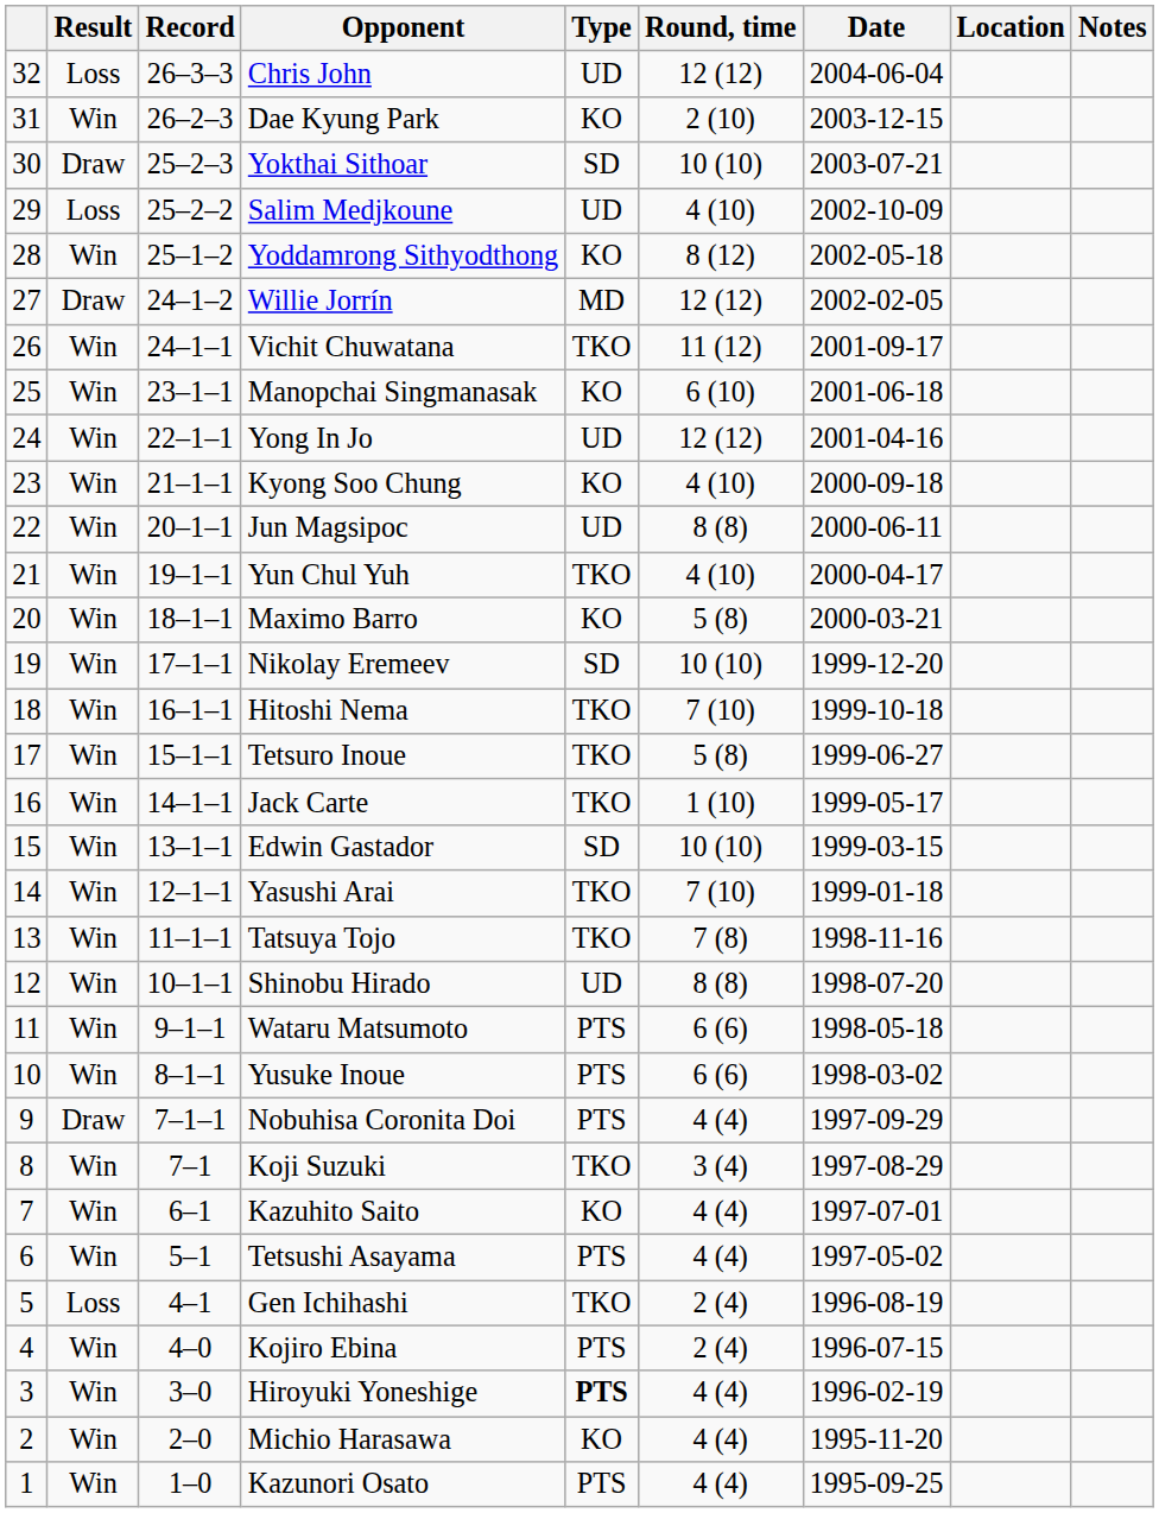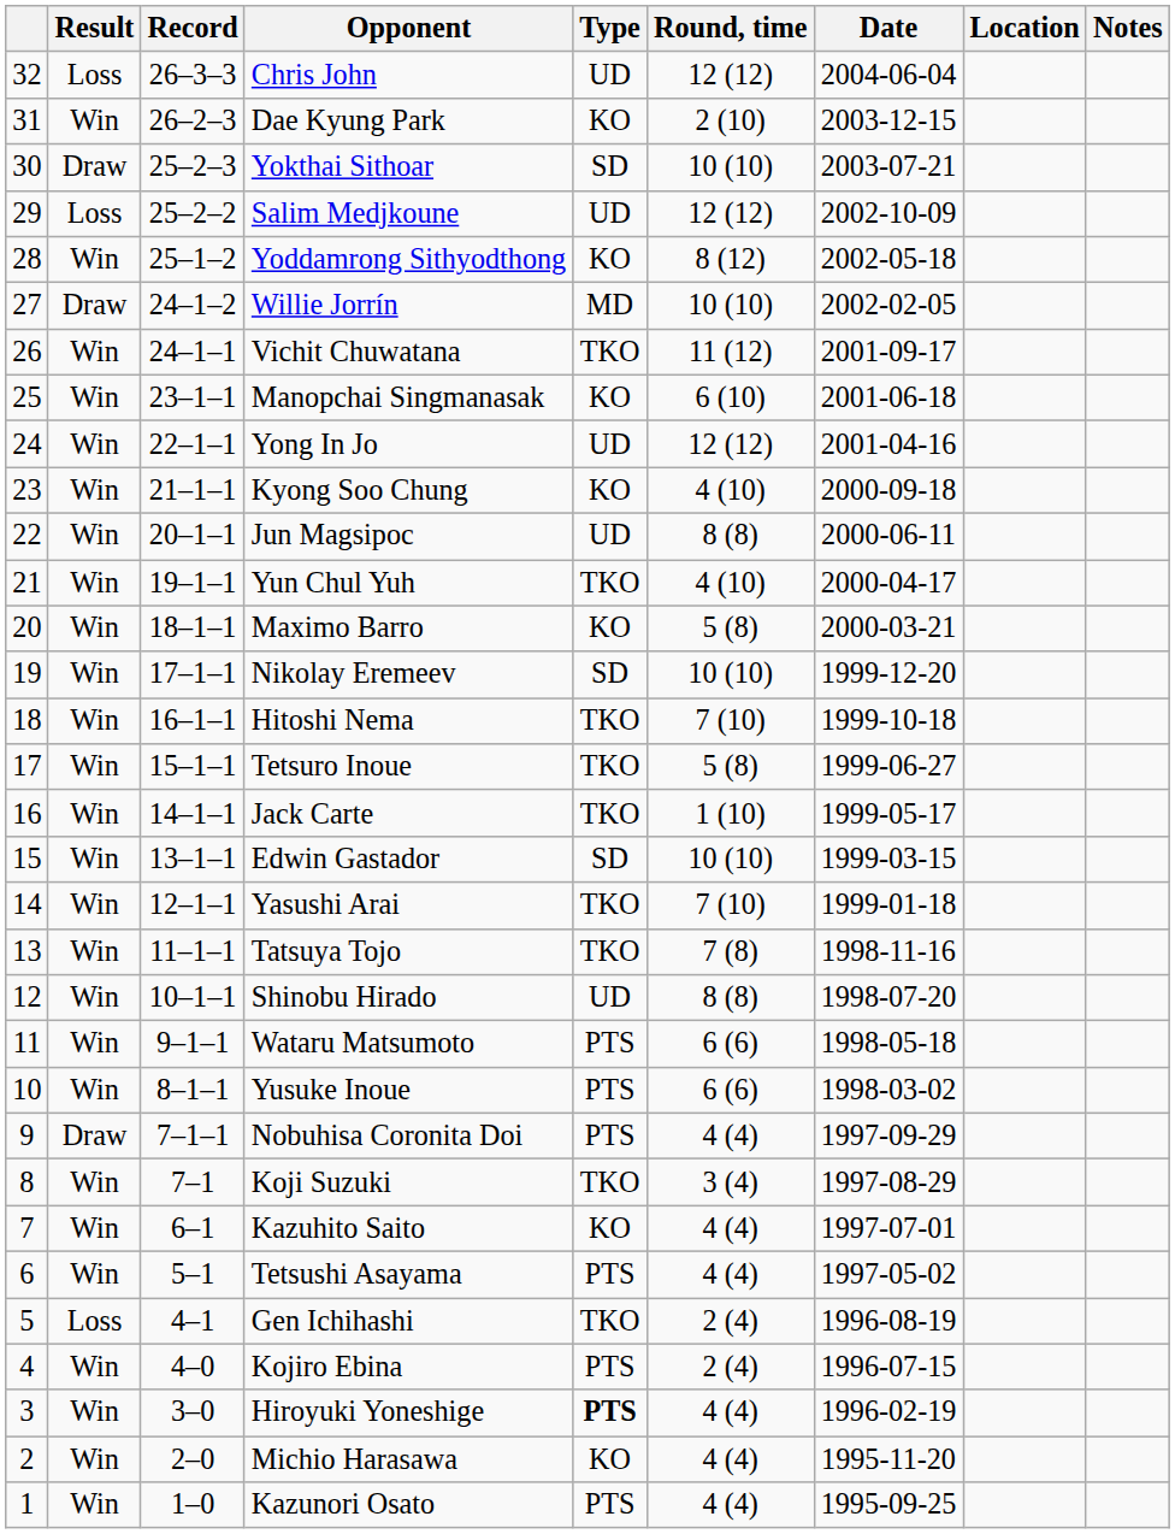Salim Medjkoune | Round, time: 4 (10) -> 12 (12)
Willie Jorrín | Round, time: 12 (12) -> 10 (10)
